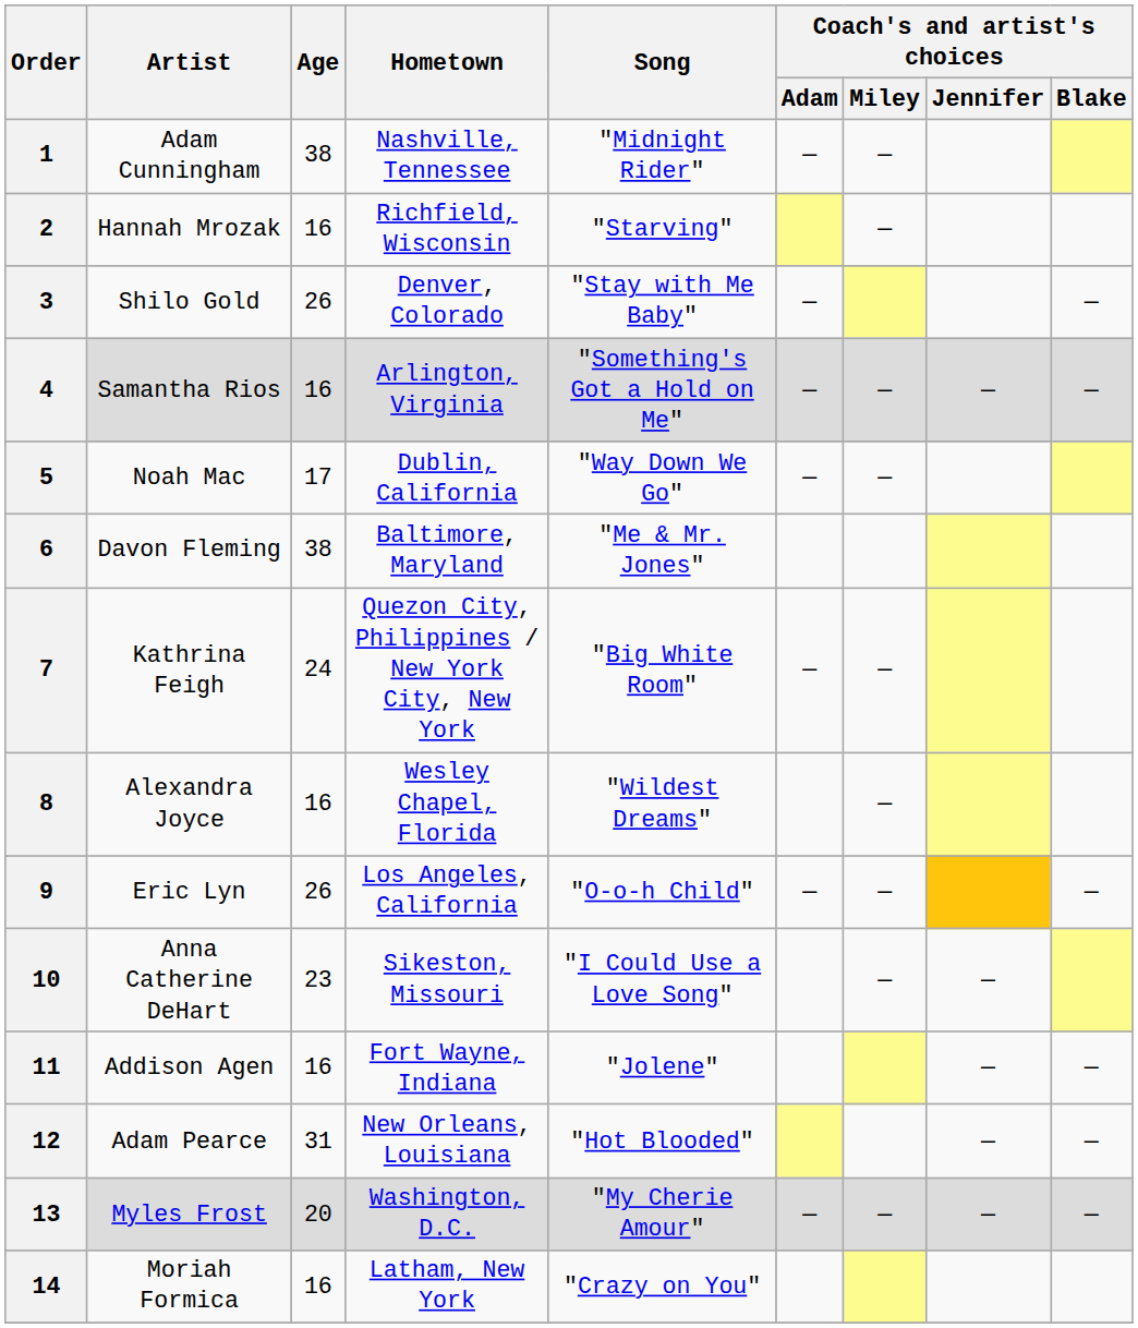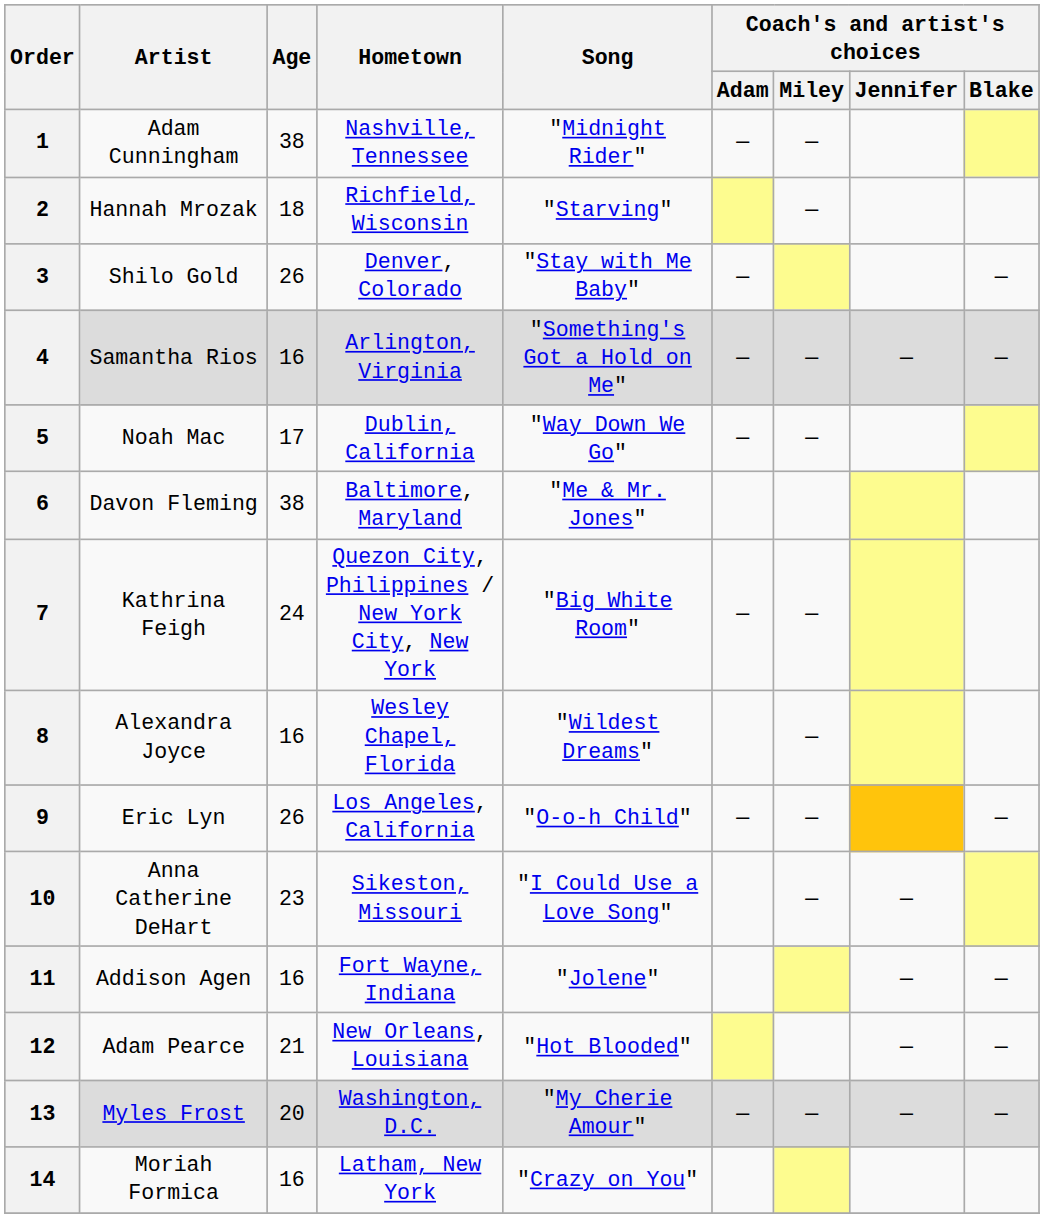2 | Age: 16 -> 18
12 | Age: 31 -> 21
